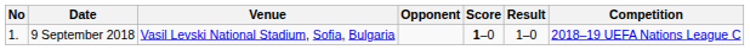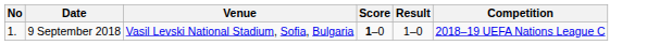- column: Opponent
